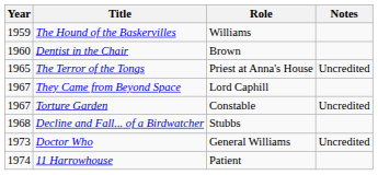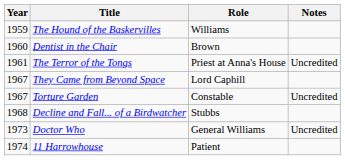The Terror of the Tongs | Year: 1965 -> 1961
